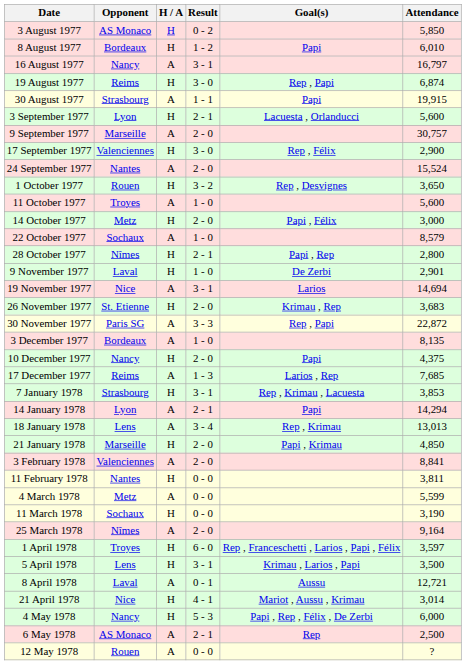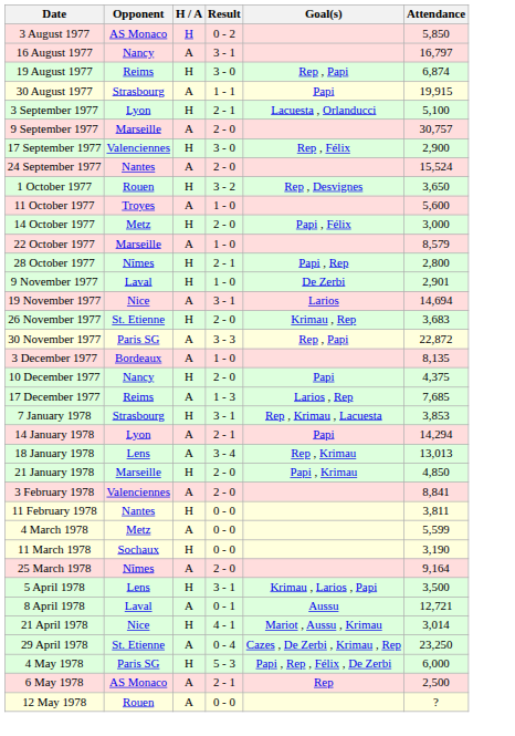- row: 8 August 1977 | Bordeaux | H | 1 - 2 | Papi | 6,010
3 September 1977 | Attendance: 5,600 -> 5,100
22 October 1977 | Opponent: Sochaux -> Marseille
- row: 1 April 1978 | Troyes | H | 6 - 0 | Rep , Franceschetti , Larios , Papi , Félix | 3,597
+ row: 29 April 1978 | St. Etienne | A | 0 - 4 | Cazes , De Zerbi , Krimau , Rep | 23,250
4 May 1978 | Opponent: Nancy -> Paris SG
